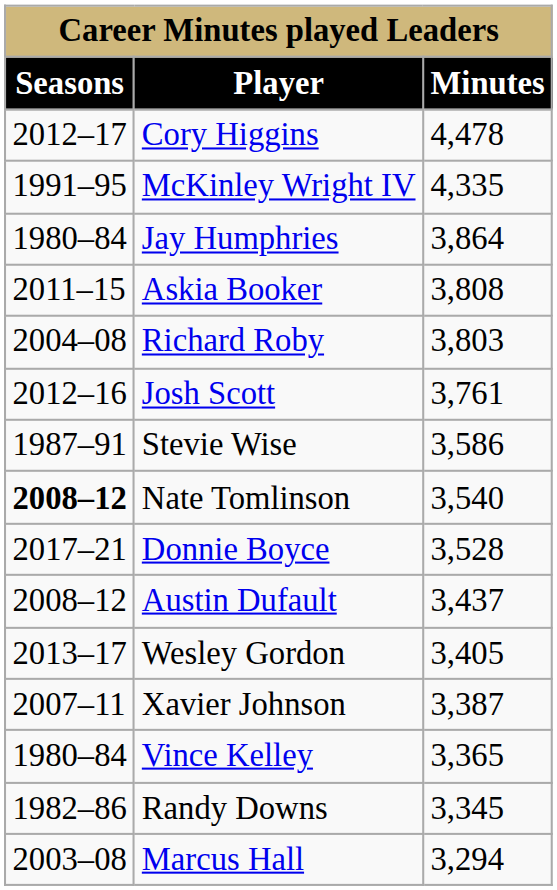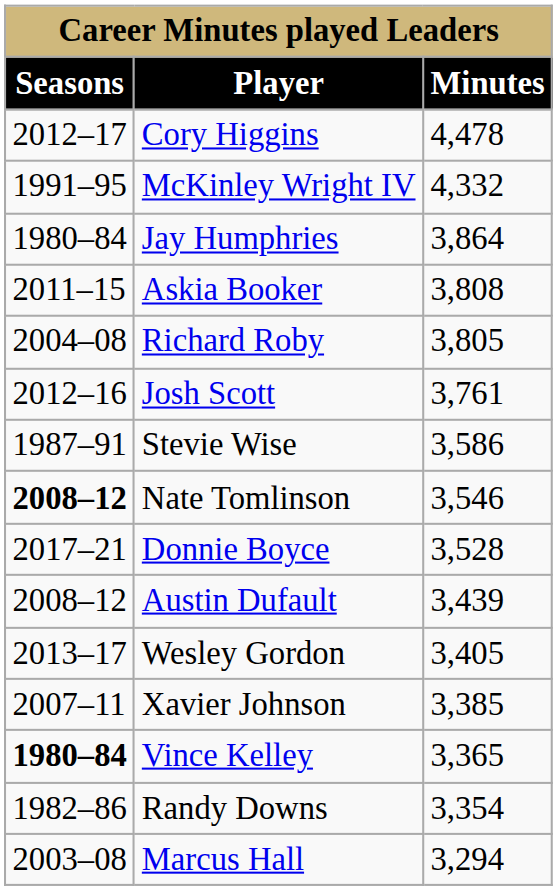McKinley Wright IV | Minutes: 4,335 -> 4,332
Richard Roby | Minutes: 3,803 -> 3,805
Nate Tomlinson | Minutes: 3,540 -> 3,546
Austin Dufault | Minutes: 3,437 -> 3,439
Xavier Johnson | Minutes: 3,387 -> 3,385
Vince Kelley | Seasons: normal -> bold
Randy Downs | Minutes: 3,345 -> 3,354
